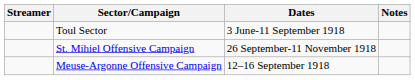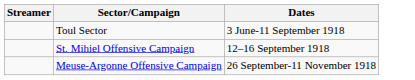- column: Notes
St. Mihiel Offensive Campaign | Dates: 26 September-11 November 1918 -> 12–16 September 1918
Meuse-Argonne Offensive Campaign | Dates: 12–16 September 1918 -> 26 September-11 November 1918
